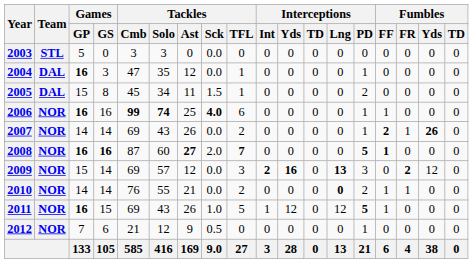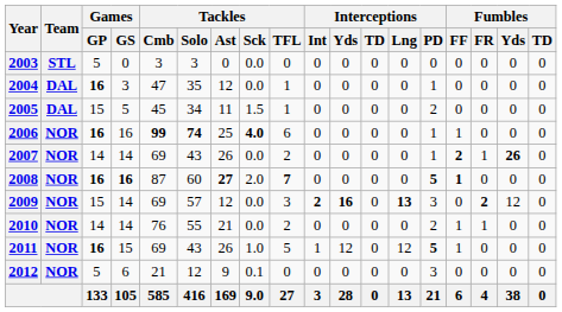2005 | Games / GS: 8 -> 5
2010 | Interceptions / Lng: bold -> normal
2012 | Games / GP: 7 -> 5
2012 | Tackles / Sck: 0.5 -> 0.1
2012 | Interceptions / PD: 1 -> 3
